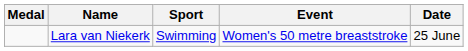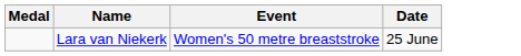- column: Sport | Swimming
